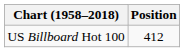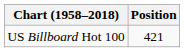US Billboard Hot 100 | Position: 412 -> 421
